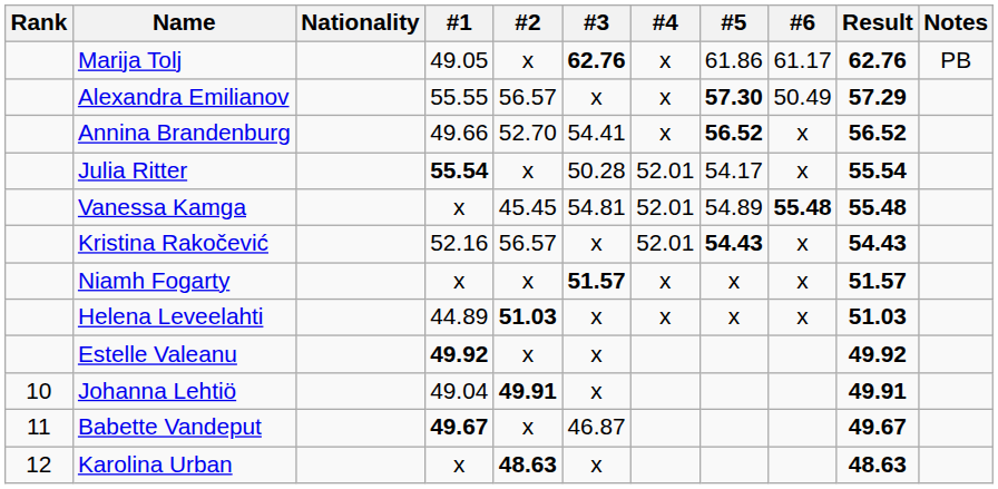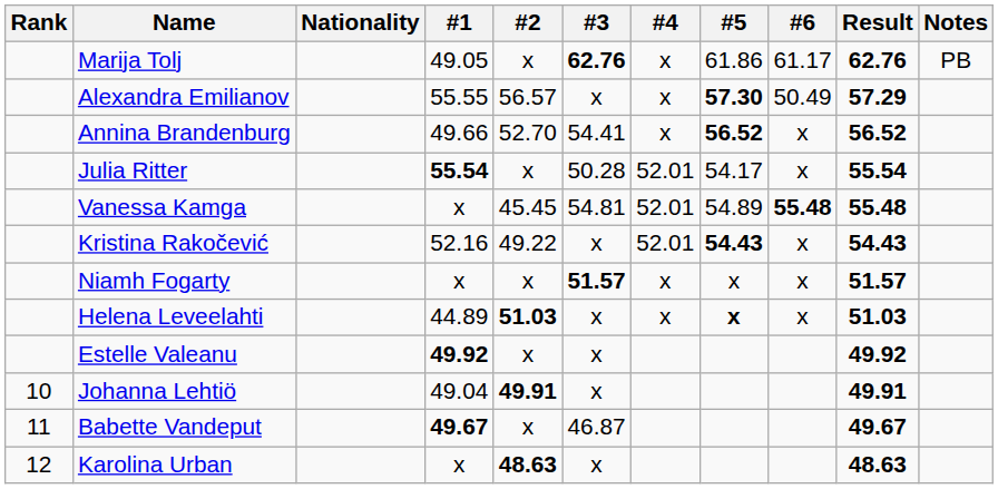Kristina Rakočević | #2: 56.57 -> 49.22
Helena Leveelahti | #5: normal -> bold
